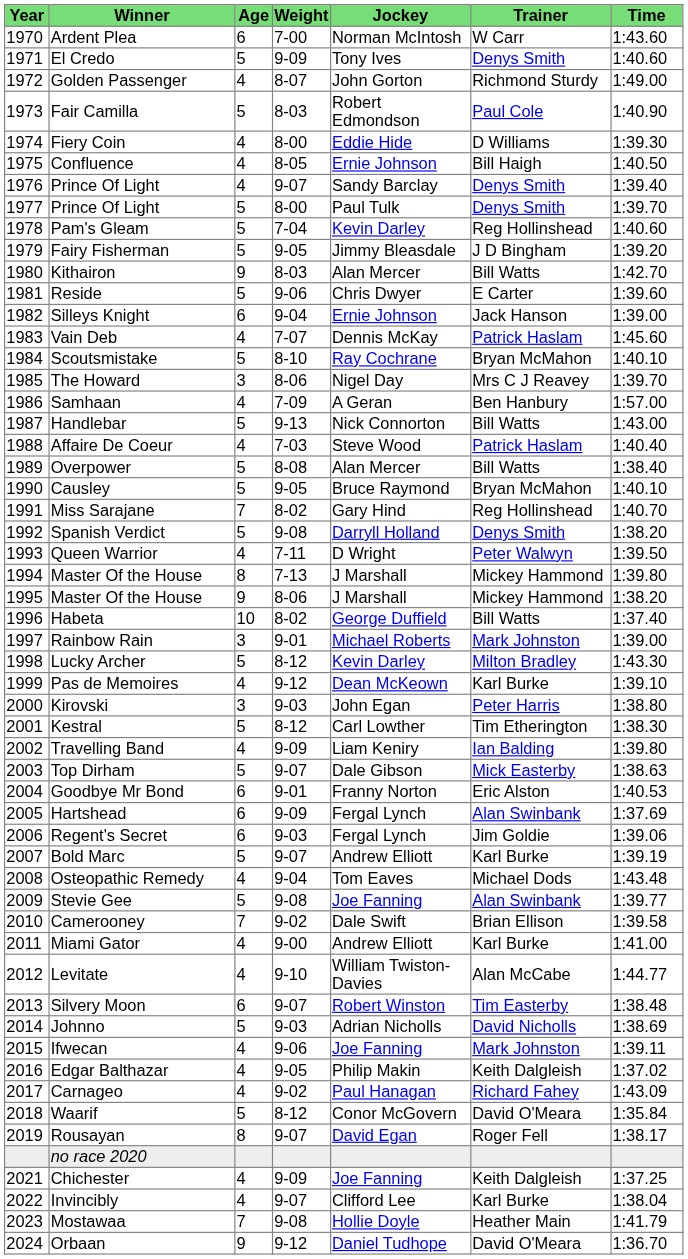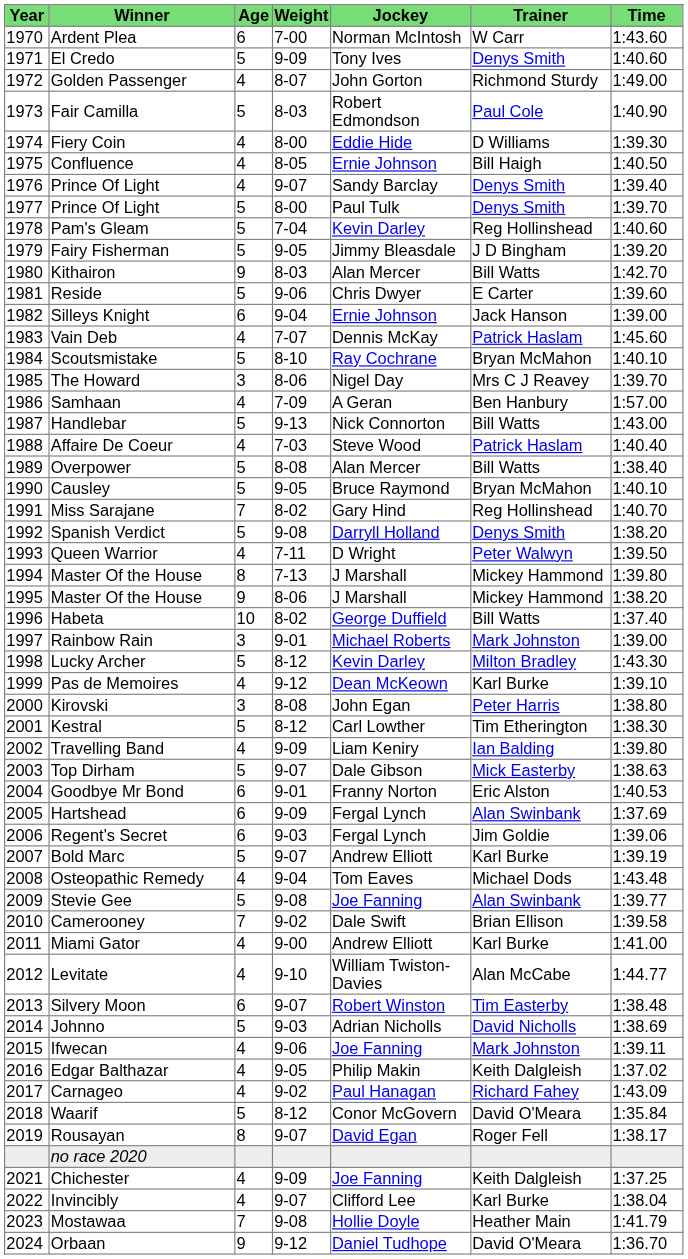Kirovski | Weight: 9-03 -> 8-08
